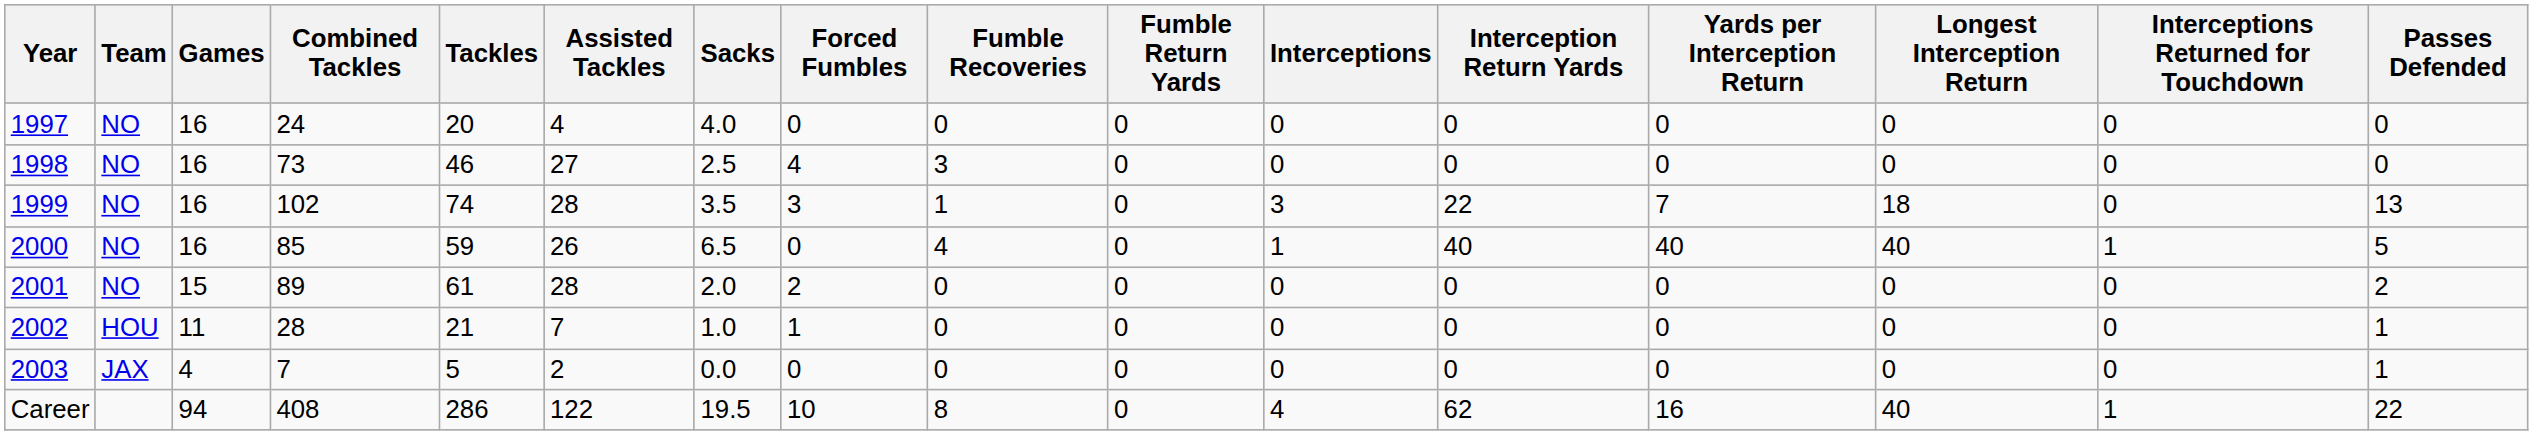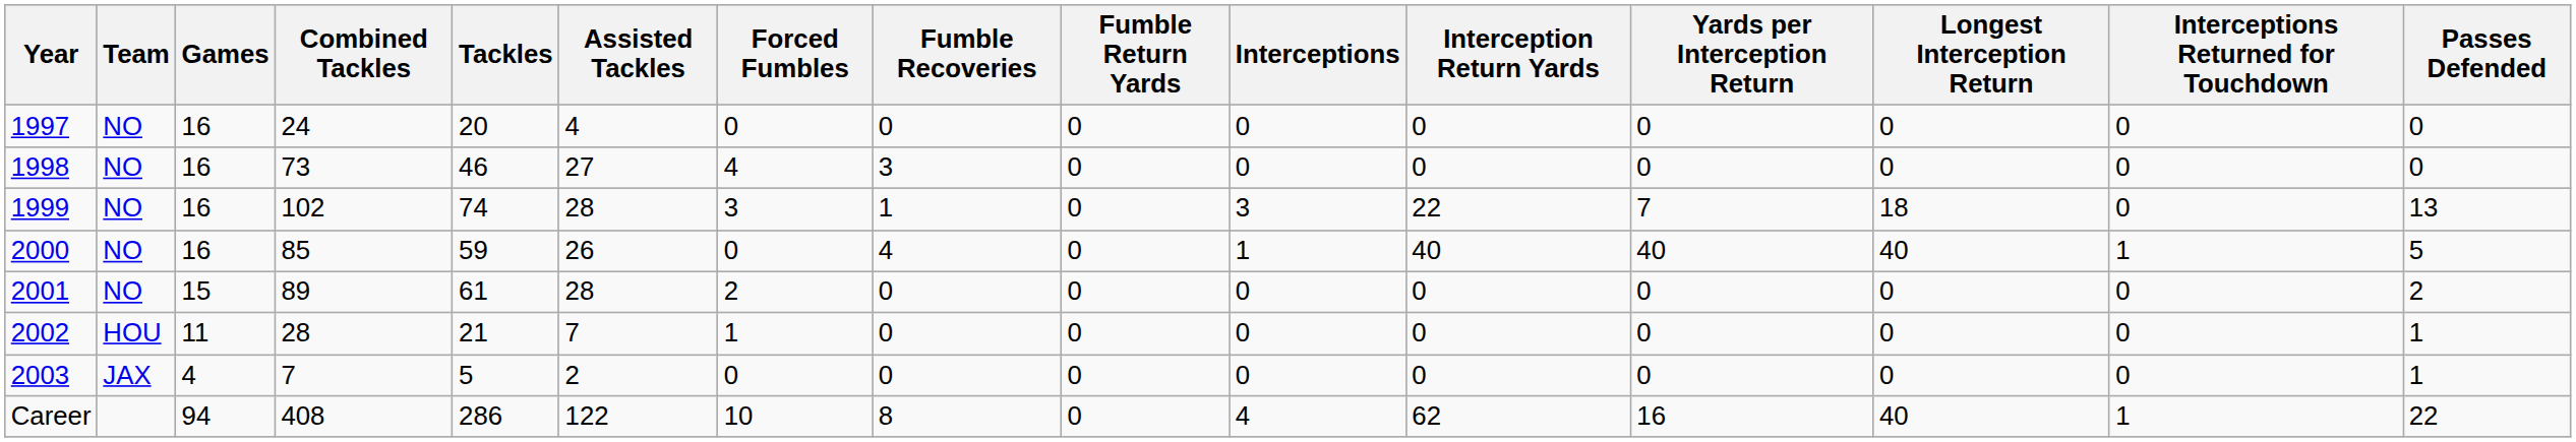- column: Sacks | 4.0 | 2.5 | 3.5 | 6.5 | 2.0 | 1.0 | 0.0 | 19.5
